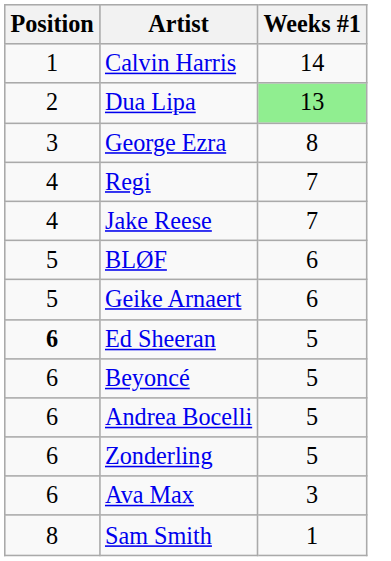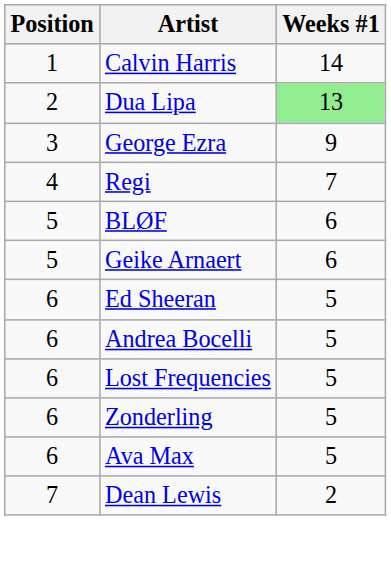George Ezra | Weeks #1: 8 -> 9
- row: 4 | Jake Reese | 7
Ed Sheeran | Position: bold -> normal
- row: 6 | Beyoncé | 5
+ row: 6 | Lost Frequencies | 5
Ava Max | Weeks #1: 3 -> 5
+ row: 7 | Dean Lewis | 2
- row: 8 | Sam Smith | 1
